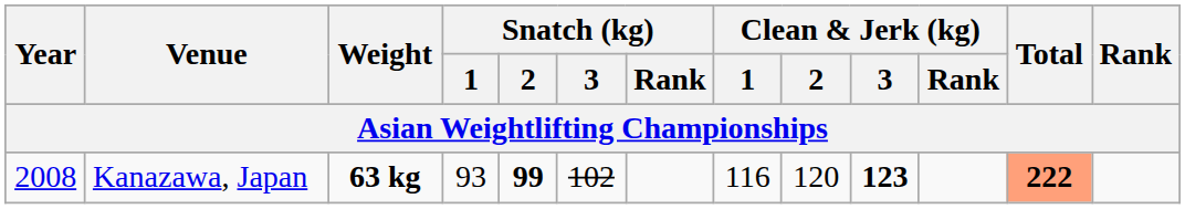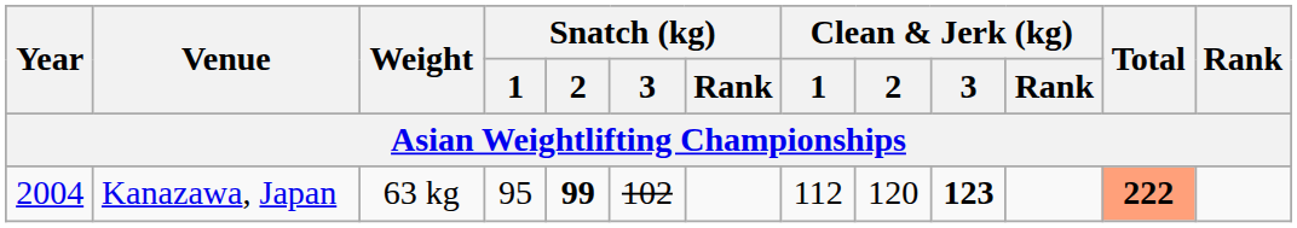Kanazawa, Japan | Year: 2008 -> 2004
Kanazawa, Japan | Weight: bold -> normal
Kanazawa, Japan | Snatch (kg) / 1: 93 -> 95
Kanazawa, Japan | Clean & Jerk (kg) / 1: 116 -> 112
